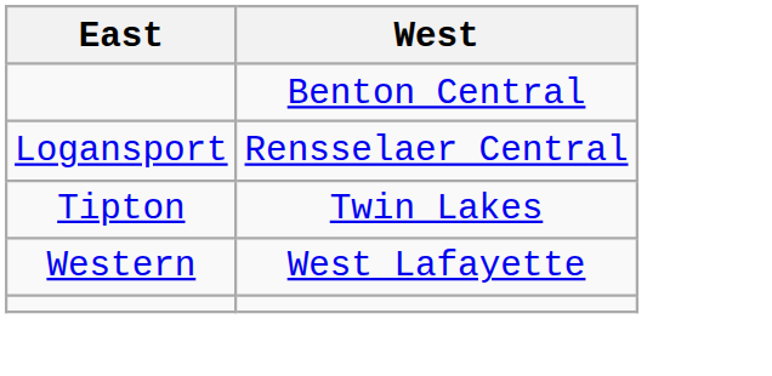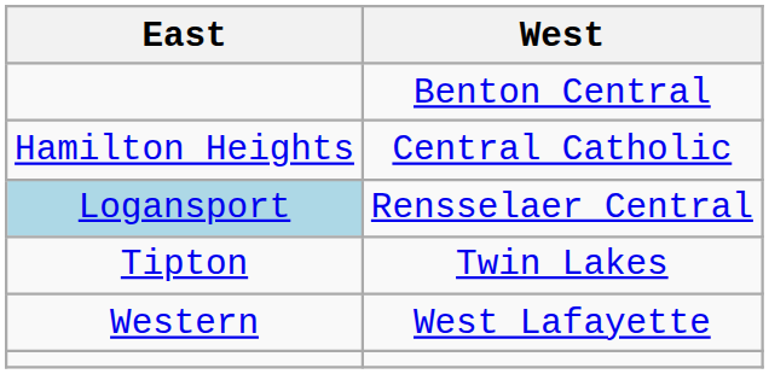+ row: Hamilton Heights | Central Catholic
Rensselaer Central | East: no background -> lightblue background
